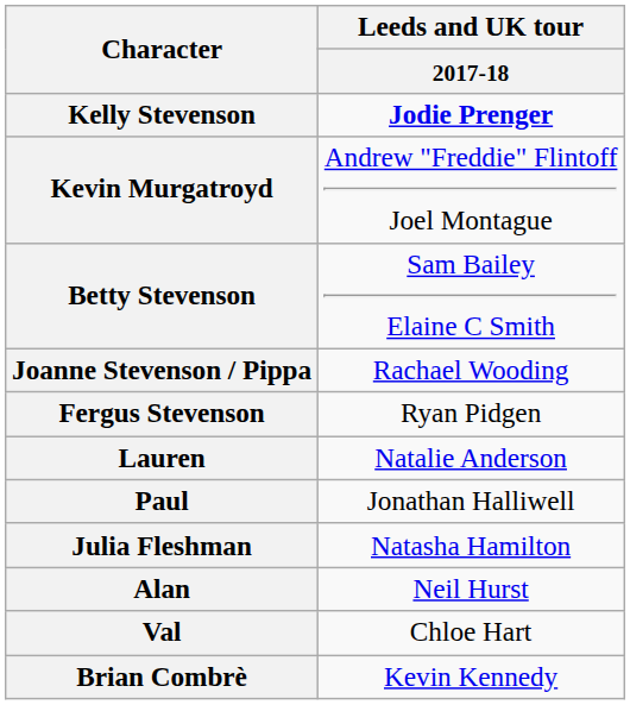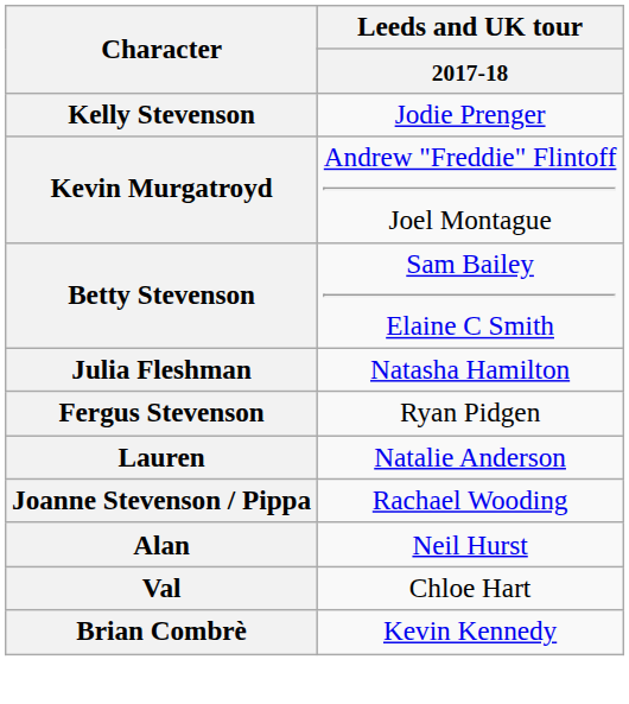Kelly Stevenson | Leeds and UK tour / 2017-18: bold -> normal
rows swapped: Joanne Stevenson / Pippa <-> Julia Fleshman
- row: Paul | Jonathan Halliwell
